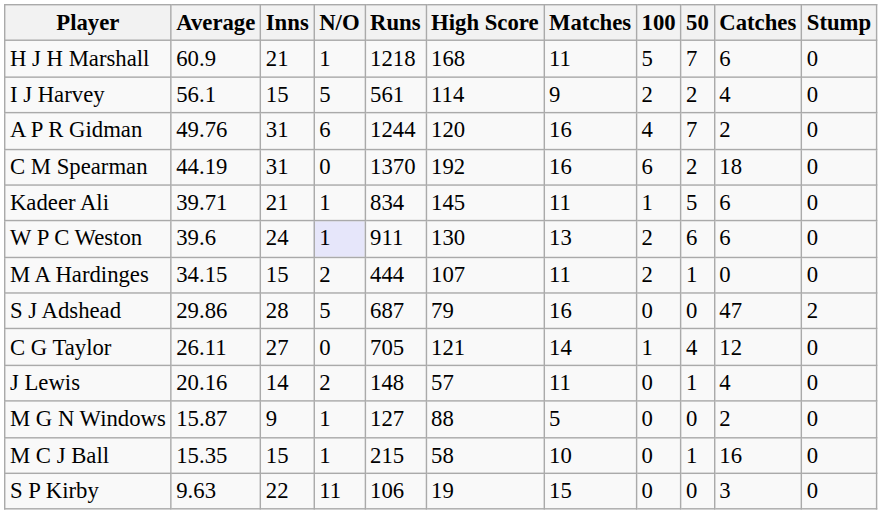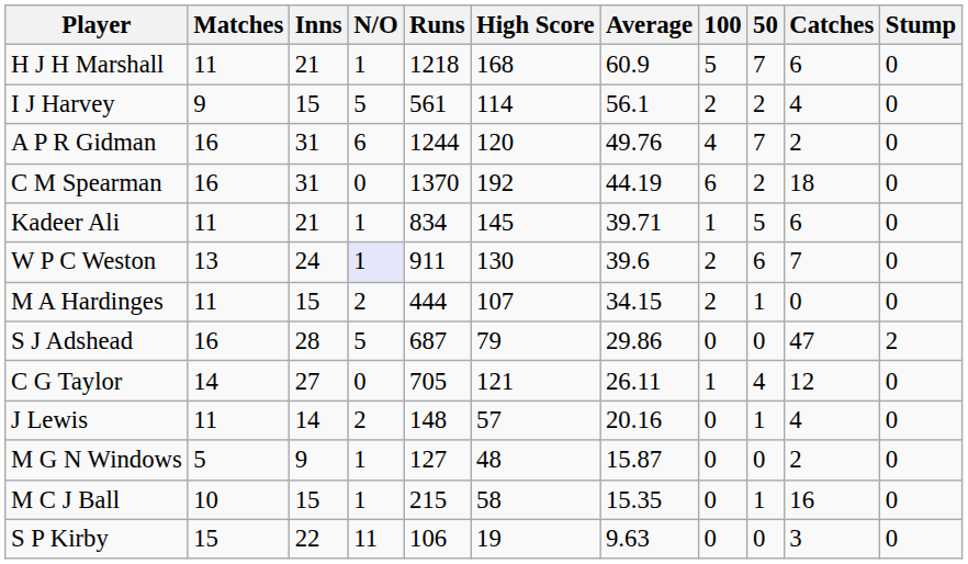columns swapped: Matches <-> Average
W P C Weston | Catches: 6 -> 7
M G N Windows | High Score: 88 -> 48
